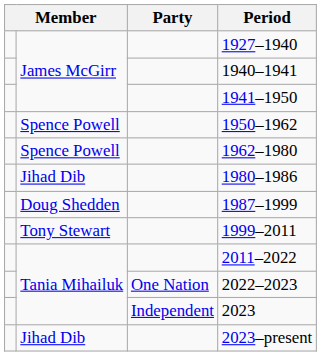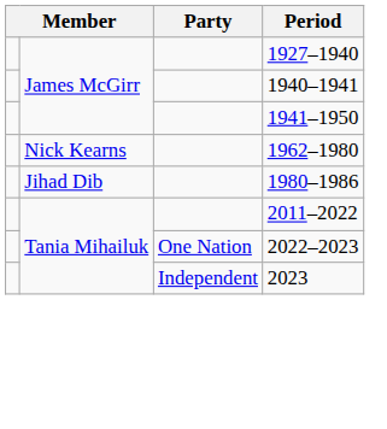- row: Spence Powell | 1950–1962
1962–1980 | column 2: Spence Powell -> Nick Kearns
- row: Doug Shedden | 1987–1999
- row: Tony Stewart | 1999–2011
- row: Jihad Dib | 2023–present
